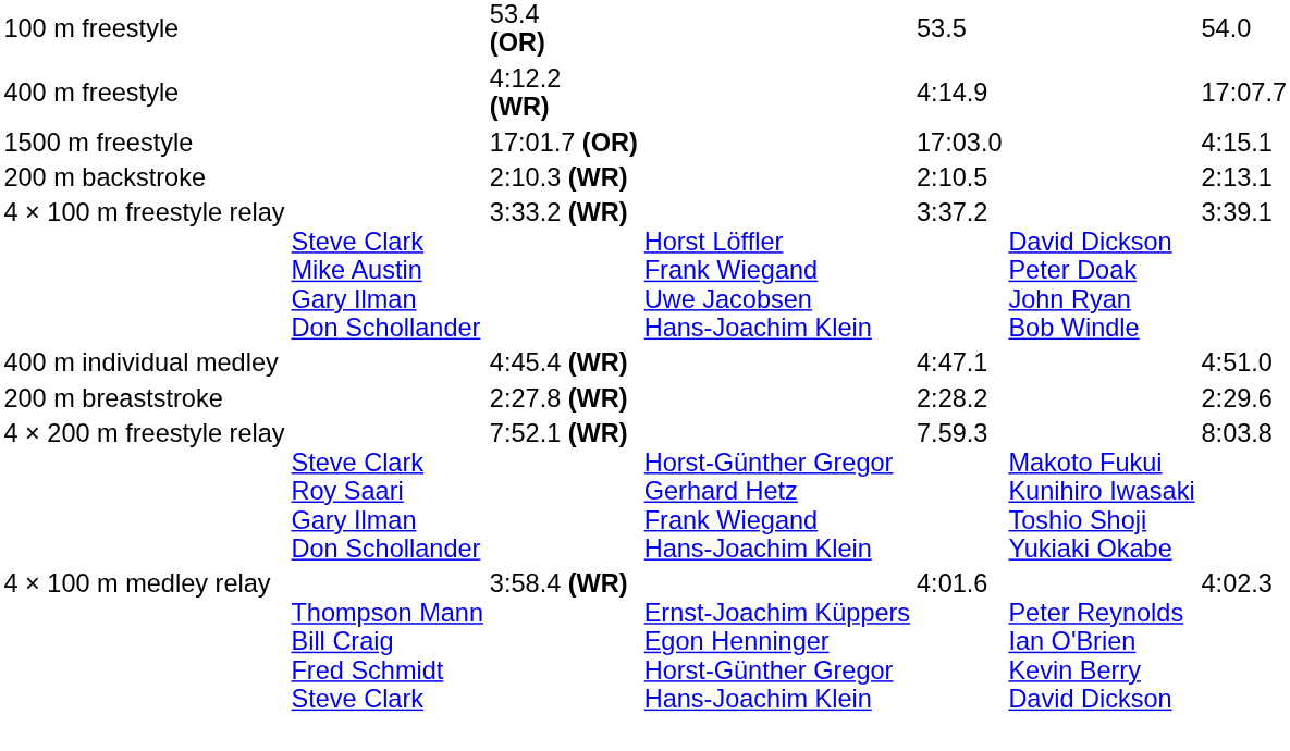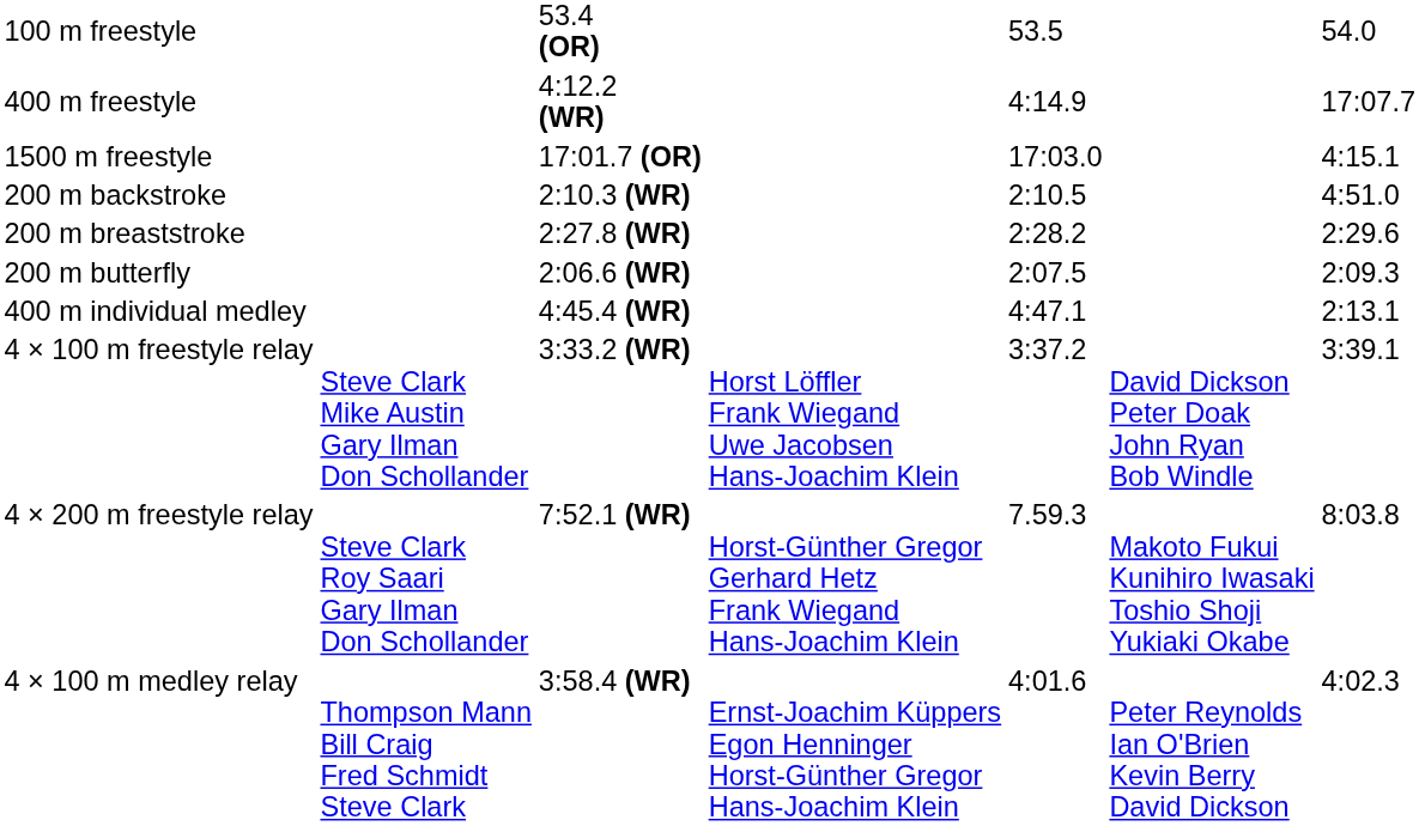200 m backstroke | column 7: 2:13.1 -> 4:51.0
rows swapped: 200 m breaststroke <-> 4 × 100 m freestyle relay
+ row: 200 m butterfly | 2:06.6 (WR) | 2:07.5 | 2:09.3
400 m individual medley | column 7: 4:51.0 -> 2:13.1
